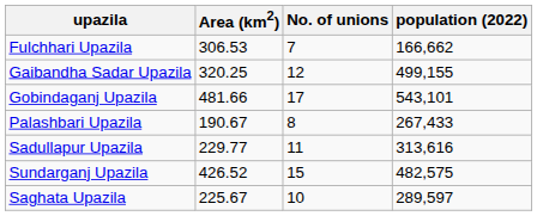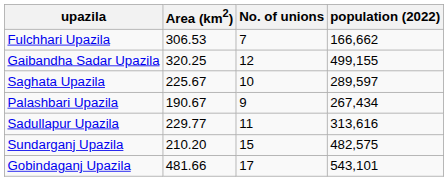rows swapped: Gobindaganj Upazila <-> Saghata Upazila
Palashbari Upazila | No. of unions: 8 -> 9
Palashbari Upazila | population (2022): 267,433 -> 267,434
Sundarganj Upazila | Area (km2): 426.52 -> 210.20
